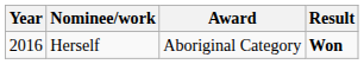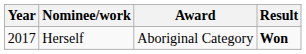Herself | Year: 2016 -> 2017
